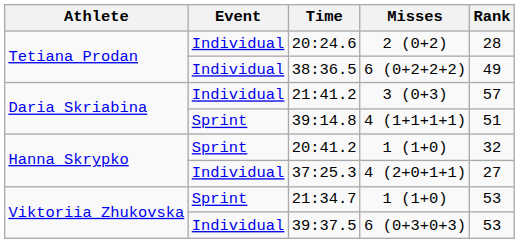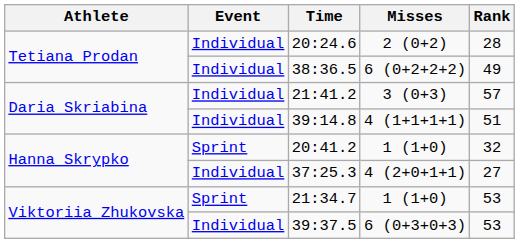39:14.8 | Event: Sprint -> Individual
